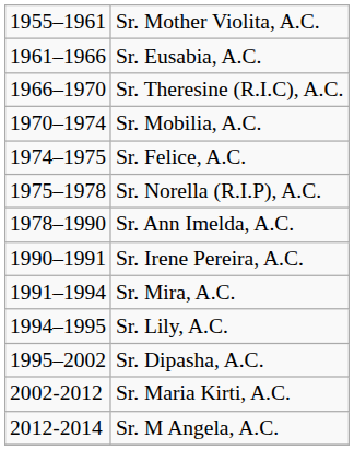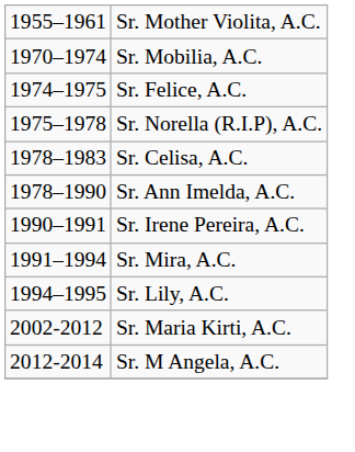- row: 1961–1966 | Sr. Eusabia, A.C.
- row: 1966–1970 | Sr. Theresine (R.I.C), A.C.
+ row: 1978–1983 | Sr. Celisa, A.C.
- row: 1995–2002 | Sr. Dipasha, A.C.
